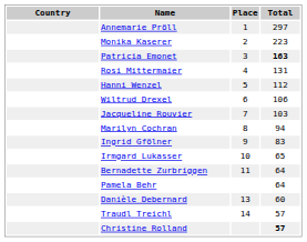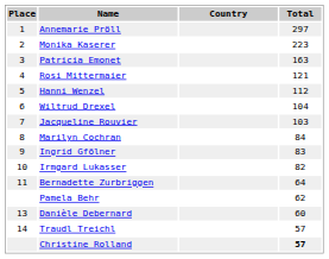columns swapped: Place <-> Country
Patricia Emonet | Total: bold -> normal
Rosi Mittermaier | Total: 131 -> 121
Wiltrud Drexel | Total: 106 -> 104
Marilyn Cochran | Total: 94 -> 84
Irmgard Lukasser | Total: 65 -> 82
Pamela Behr | Total: 64 -> 62
